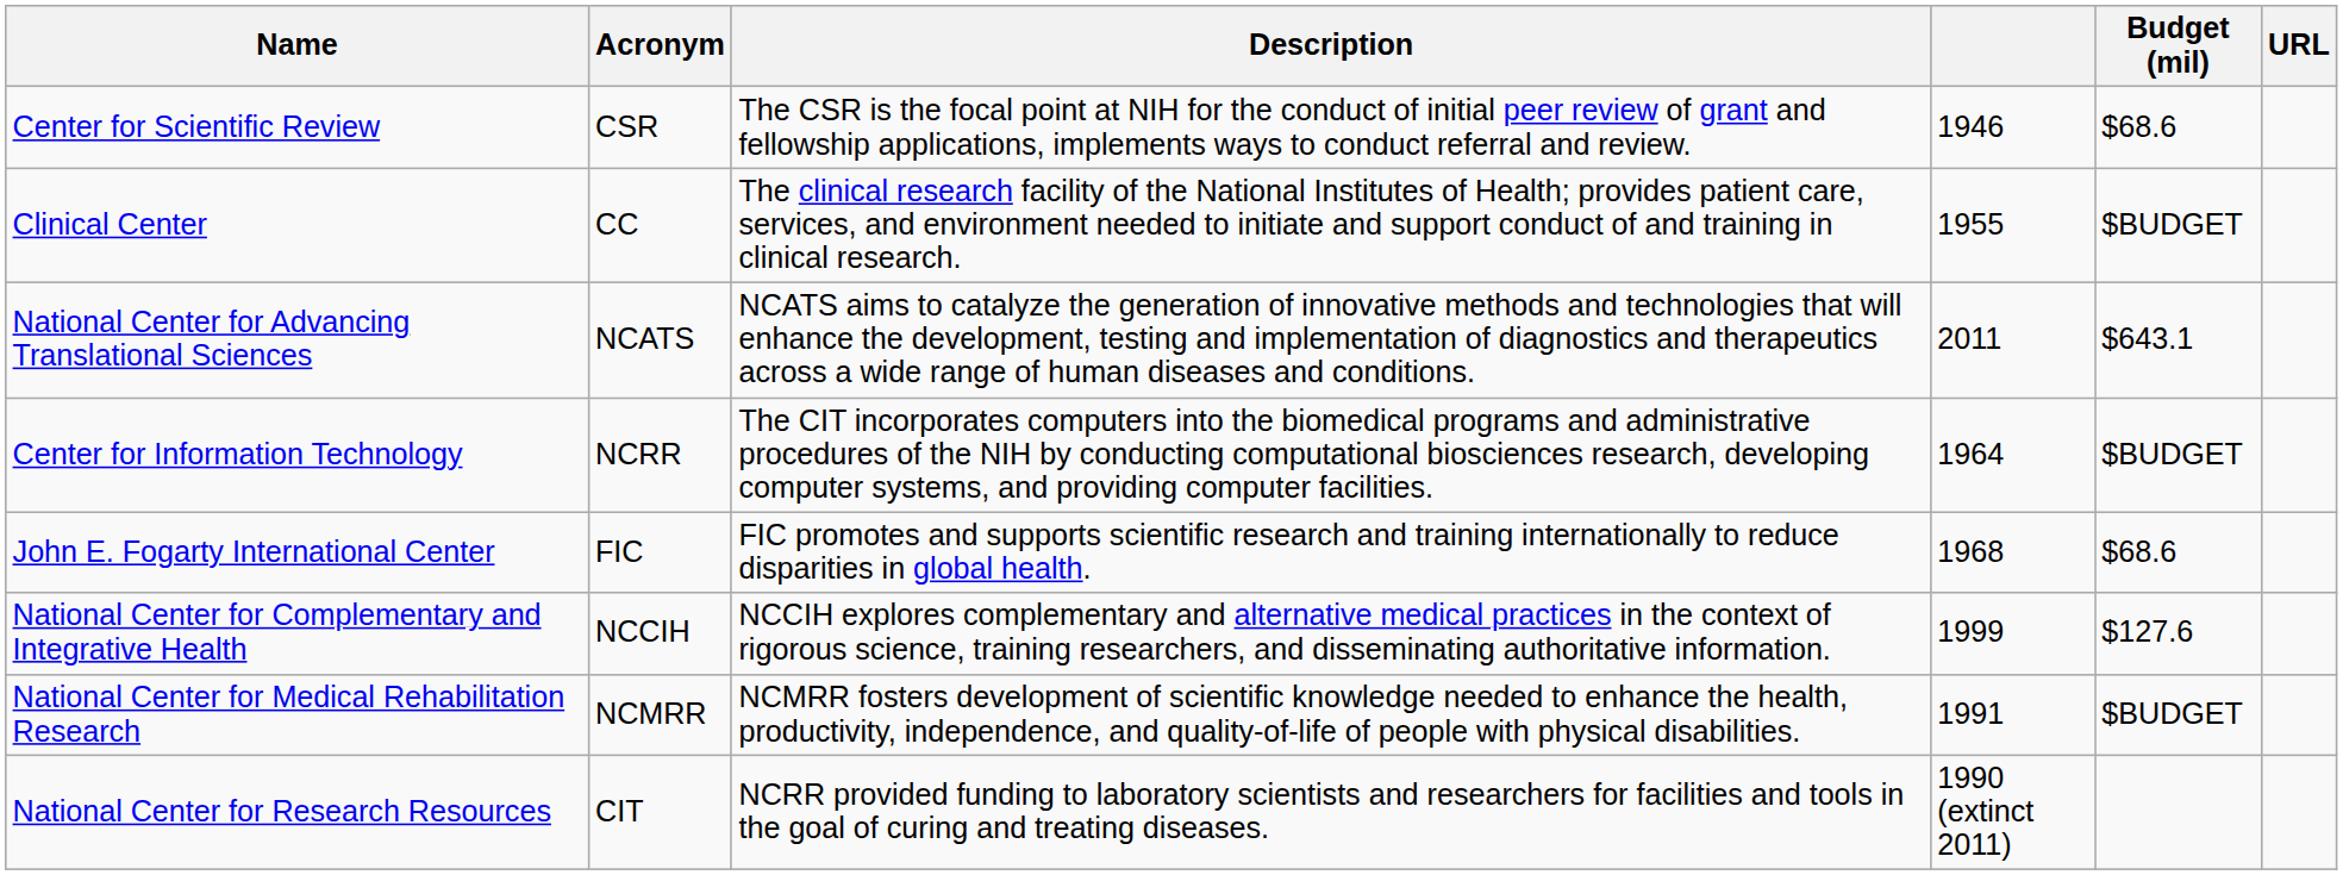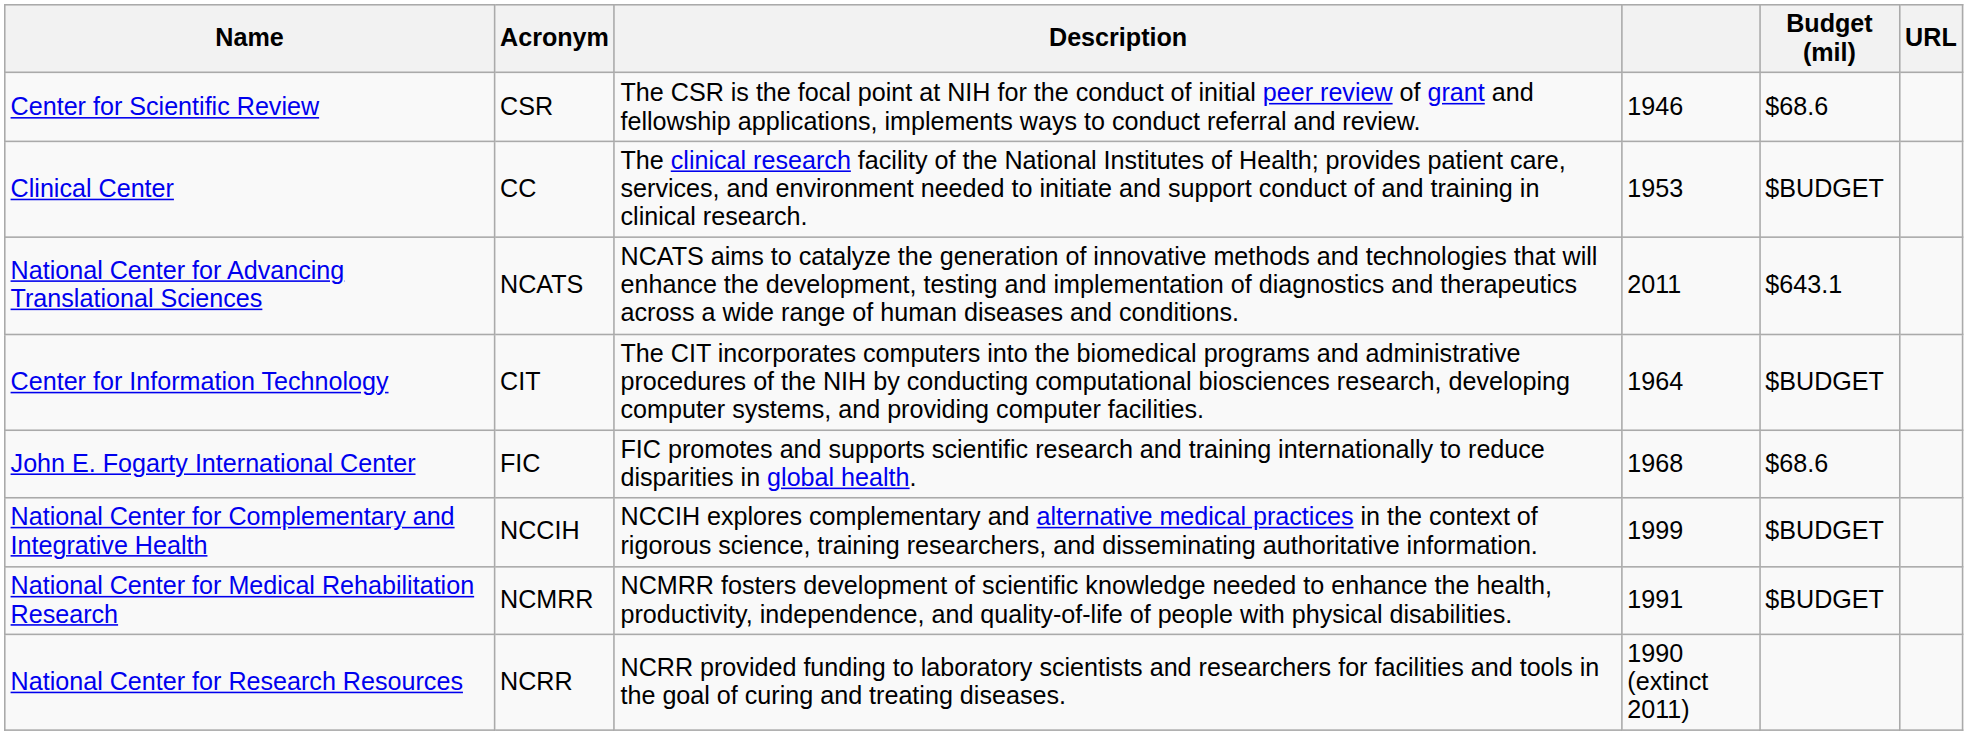Clinical Center | column 4: 1955 -> 1953
Center for Information Technology | Acronym: NCRR -> CIT
National Center for Complementary and Integrative Health | Budget (mil): $127.6 -> $BUDGET
National Center for Research Resources | Acronym: CIT -> NCRR
